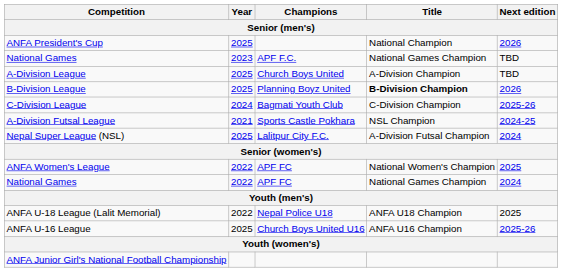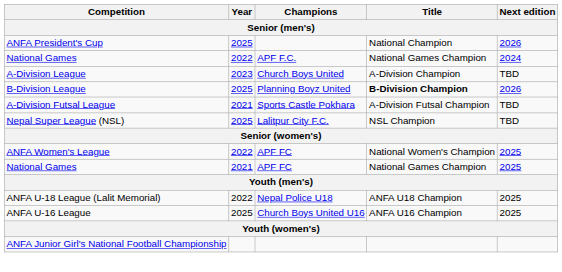National Games / APF F.C. | Year: 2023 -> 2022
National Games / APF F.C. | Next edition: TBD -> 2024
A-Division League | Year: 2025 -> 2023
- row: C-Division League | 2024 | Bagmati Youth Club | C-Division Champion | 2025-26
A-Division Futsal League | Title: NSL Champion -> A-Division Futsal Champion
A-Division Futsal League | Next edition: 2024-25 -> TBD
Nepal Super League (NSL) | Title: A-Division Futsal Champion -> NSL Champion
Nepal Super League (NSL) | Next edition: 2024 -> TBD
National Games / APF FC | Year: 2022 -> 2021
National Games / APF FC | Next edition: 2024 -> 2025
ANFA U-16 League | Next edition: 2025-26 -> 2025
